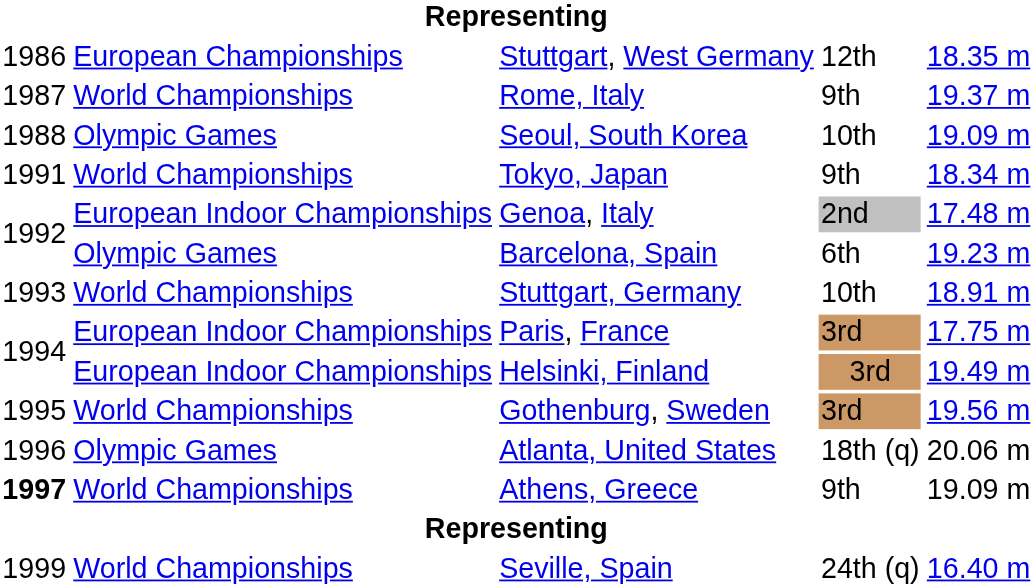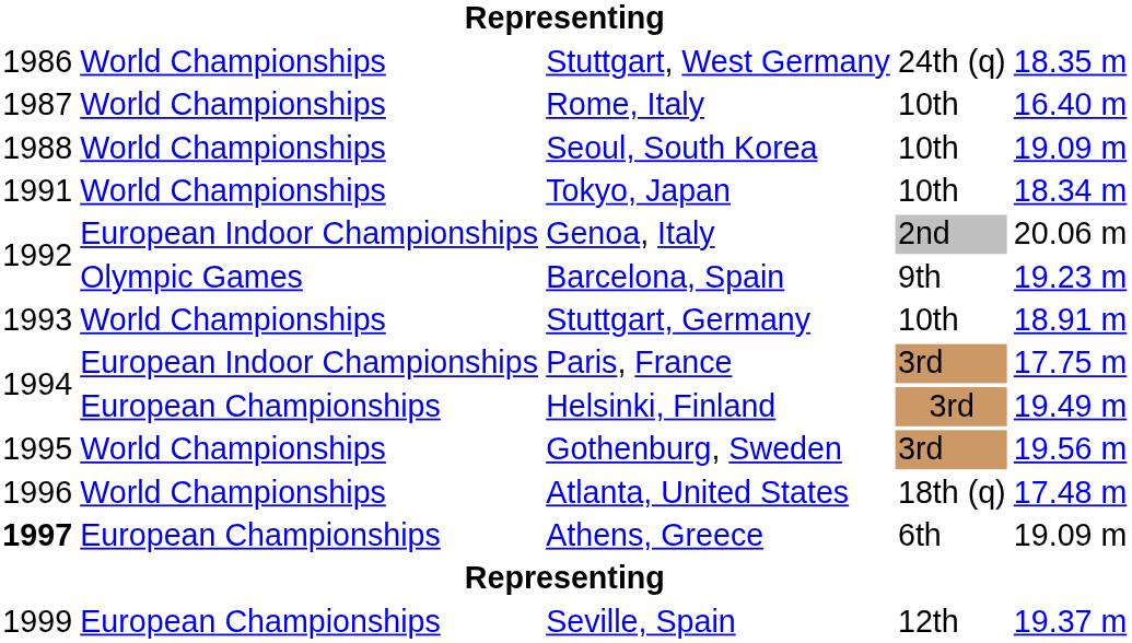Stuttgart, West Germany | column 2: European Championships -> World Championships
Stuttgart, West Germany | column 4: 12th -> 24th (q)
Rome, Italy | column 4: 9th -> 10th
Rome, Italy | column 5: 19.37 m -> 16.40 m
Seoul, South Korea | column 2: Olympic Games -> World Championships
Tokyo, Japan | column 4: 9th -> 10th
Genoa, Italy | column 5: 17.48 m -> 20.06 m
Barcelona, Spain | column 4: 6th -> 9th
Helsinki, Finland | column 2: European Indoor Championships -> European Championships
Atlanta, United States | column 2: Olympic Games -> World Championships
Atlanta, United States | column 5: 20.06 m -> 17.48 m
Athens, Greece | column 2: World Championships -> European Championships
Athens, Greece | column 4: 9th -> 6th
Seville, Spain | column 2: World Championships -> European Championships
Seville, Spain | column 4: 24th (q) -> 12th
Seville, Spain | column 5: 16.40 m -> 19.37 m
